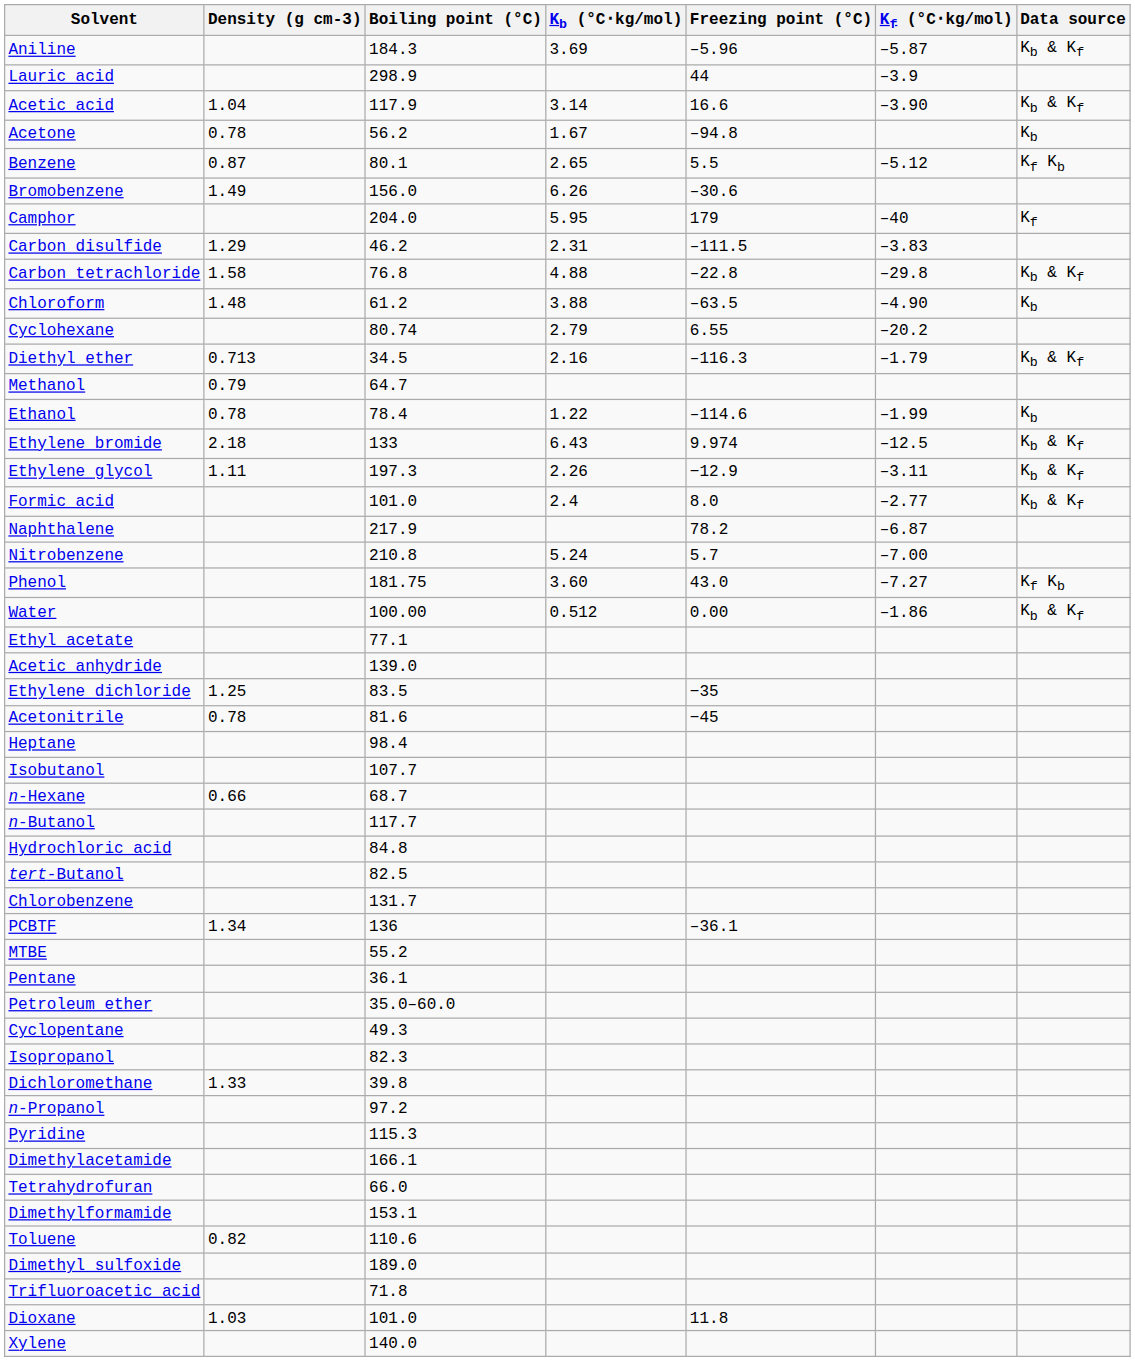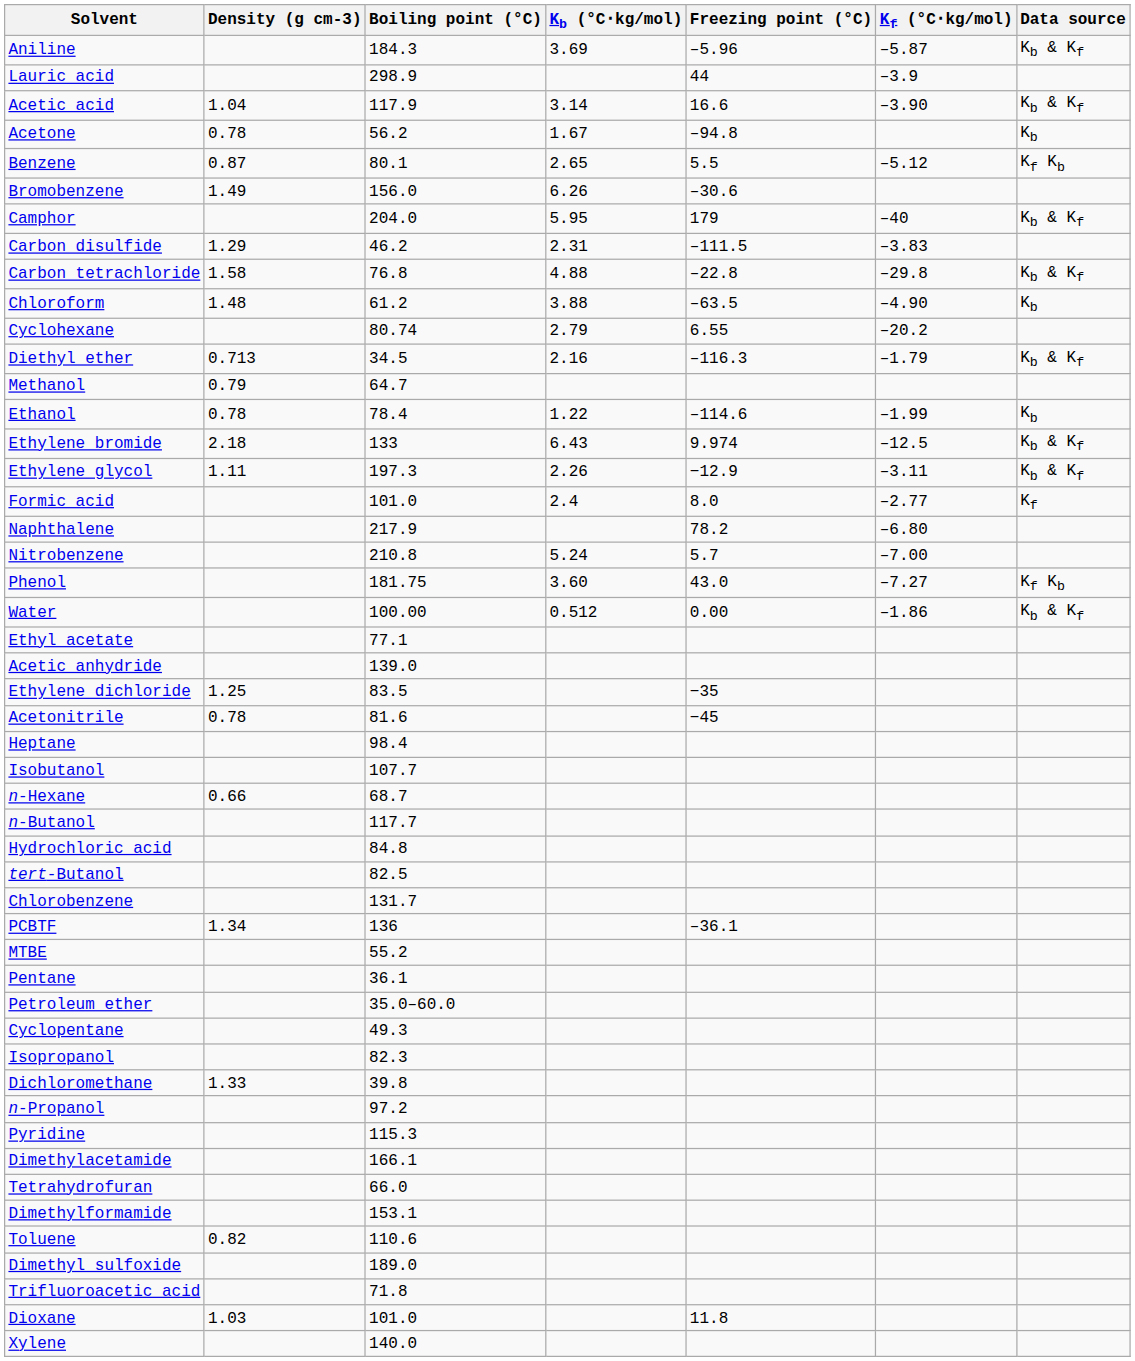Camphor | Data source: Kf -> Kb & Kf
Formic acid | Data source: Kb & Kf -> Kf
Naphthalene | Kf (°C⋅kg/mol): –6.87 -> –6.80
